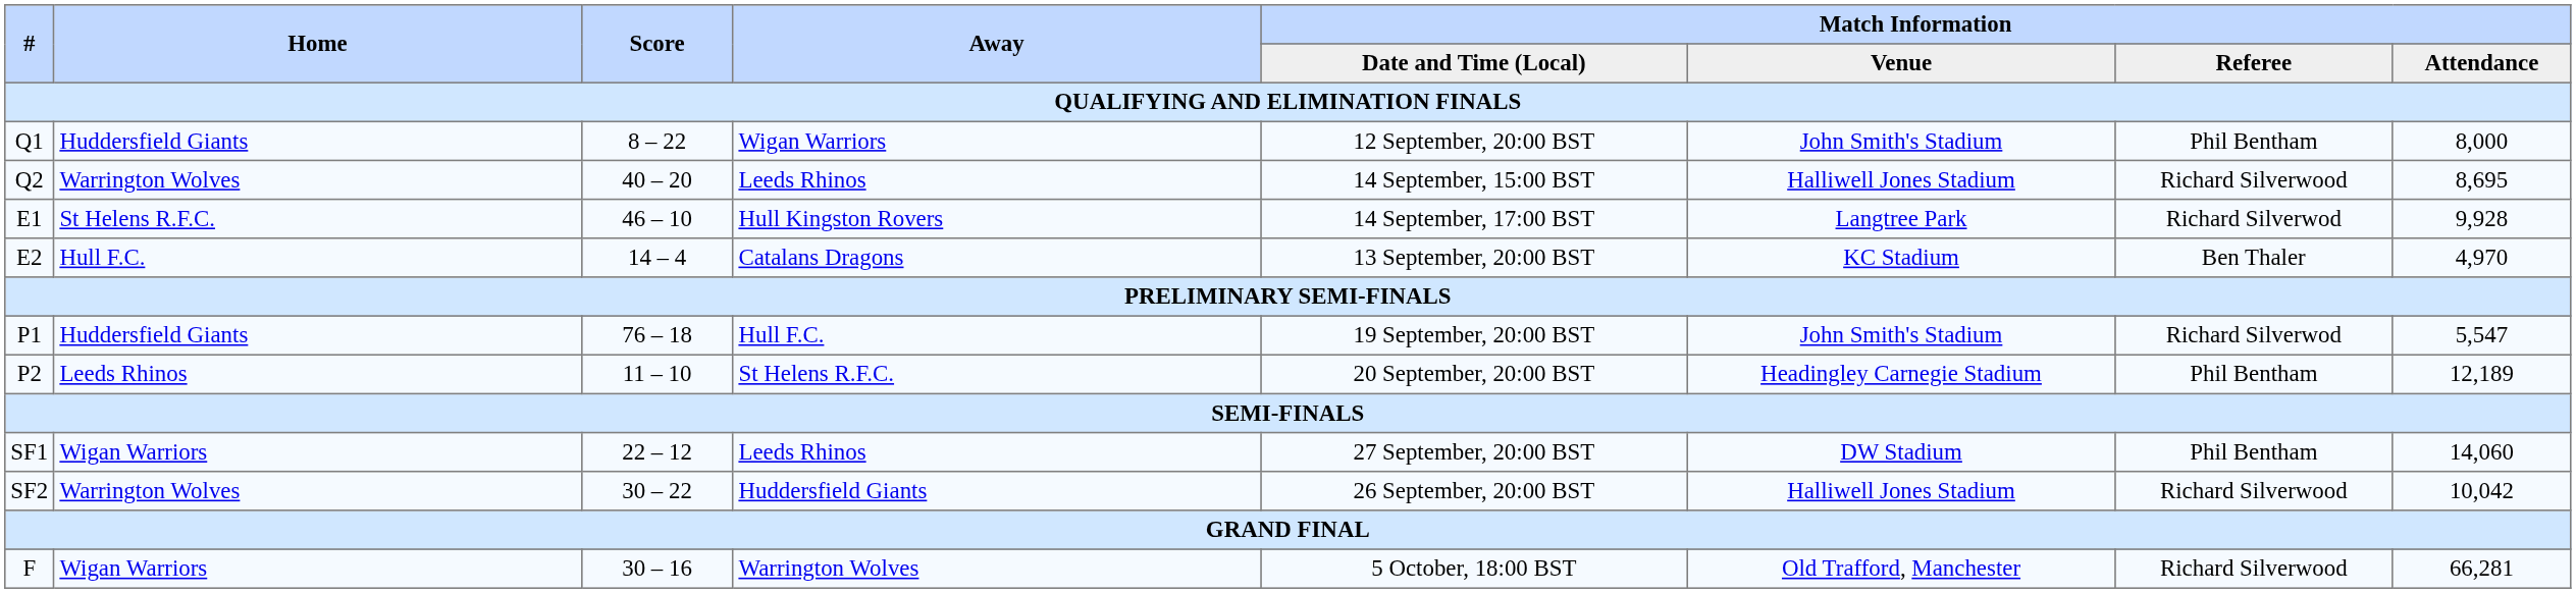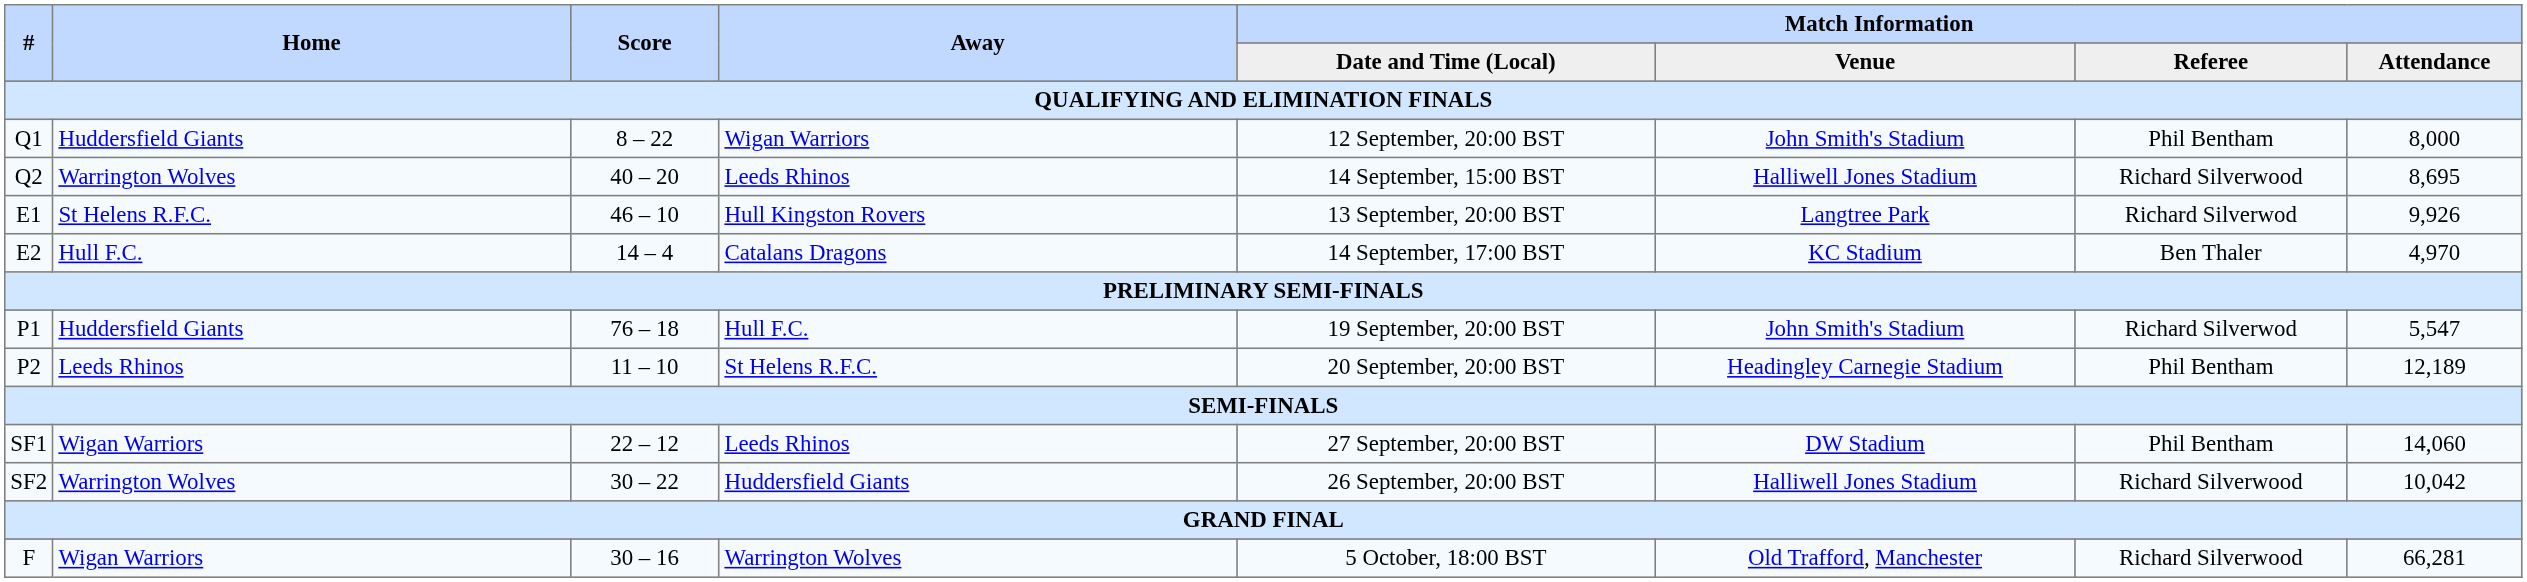Hull Kingston Rovers | Match Information / Date and Time (Local): 14 September, 17:00 BST -> 13 September, 20:00 BST
Hull Kingston Rovers | Match Information / Attendance: 9,928 -> 9,926
Catalans Dragons | Match Information / Date and Time (Local): 13 September, 20:00 BST -> 14 September, 17:00 BST
